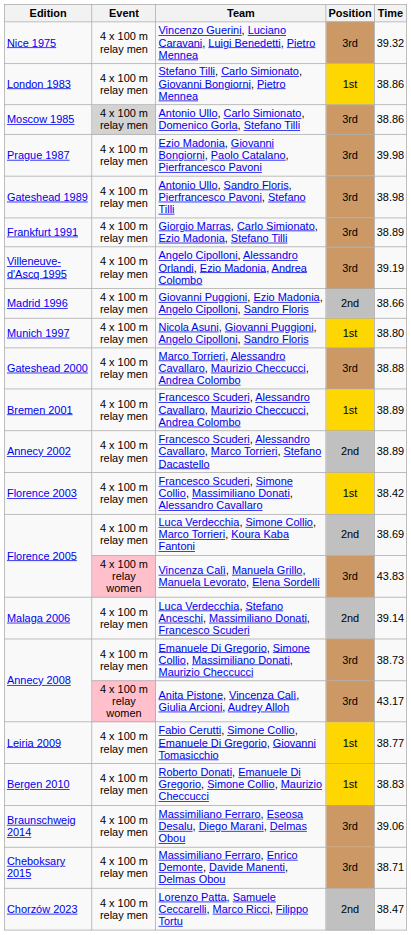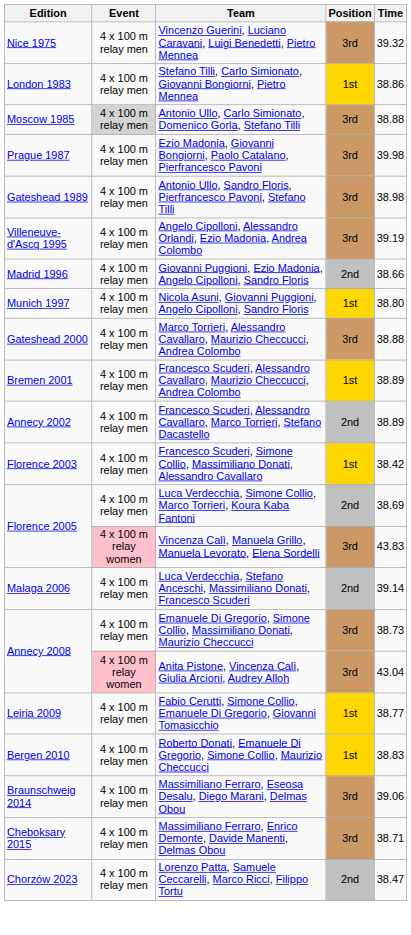Antonio Ullo, Carlo Simionato, Domenico Gorla, Stefano Tilli | Time: 38.86 -> 38.88
- row: Frankfurt 1991 | 4 x 100 m relay men | Giorgio Marras, Carlo Simionato, Ezio Madonia, Stefano Tilli | 3rd | 38.89
Anita Pistone, Vincenza Calì, Giulia Arcioni, Audrey Alloh | Time: 43.17 -> 43.04
